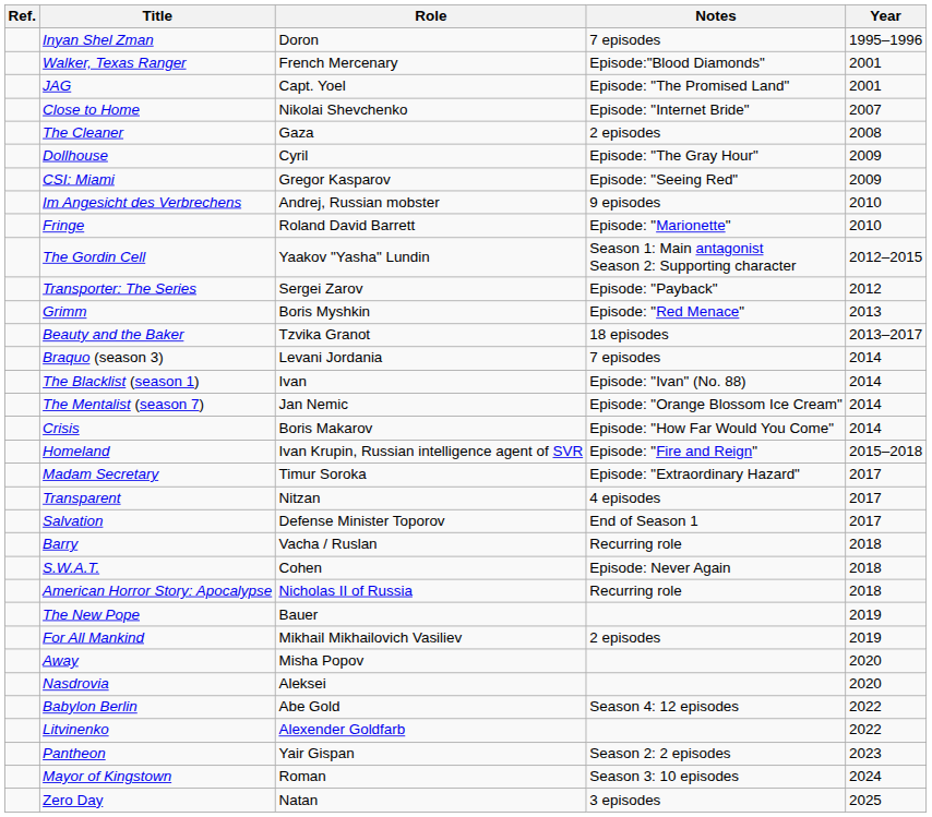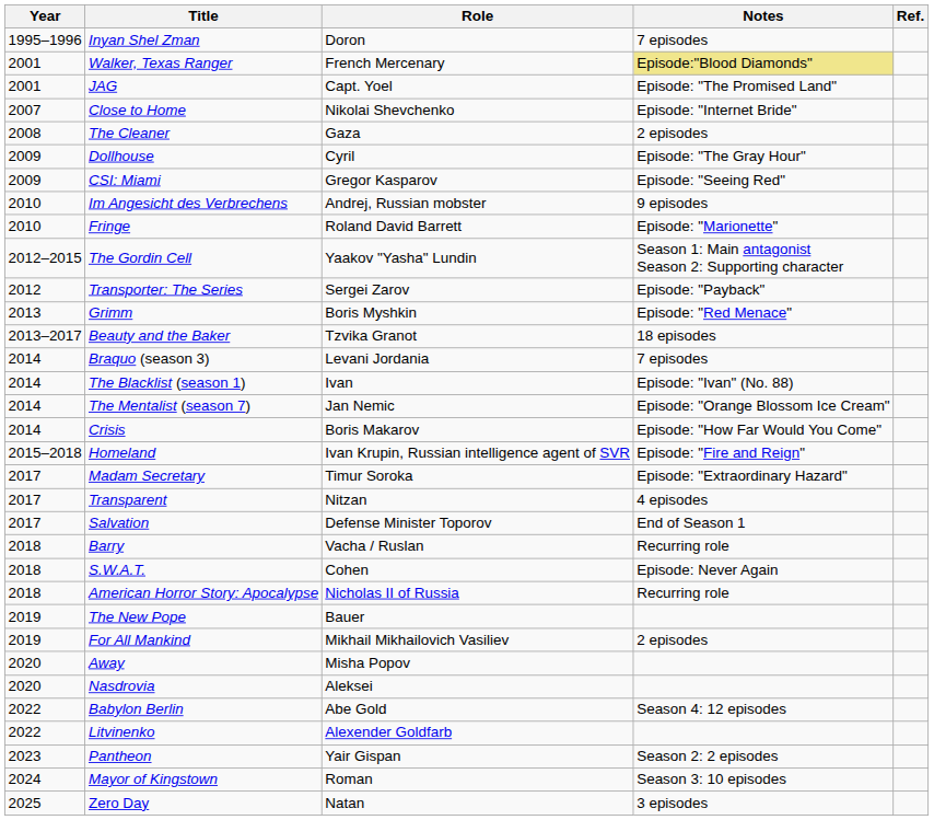columns swapped: Year <-> Ref.
Walker, Texas Ranger | Notes: no background -> khaki background
